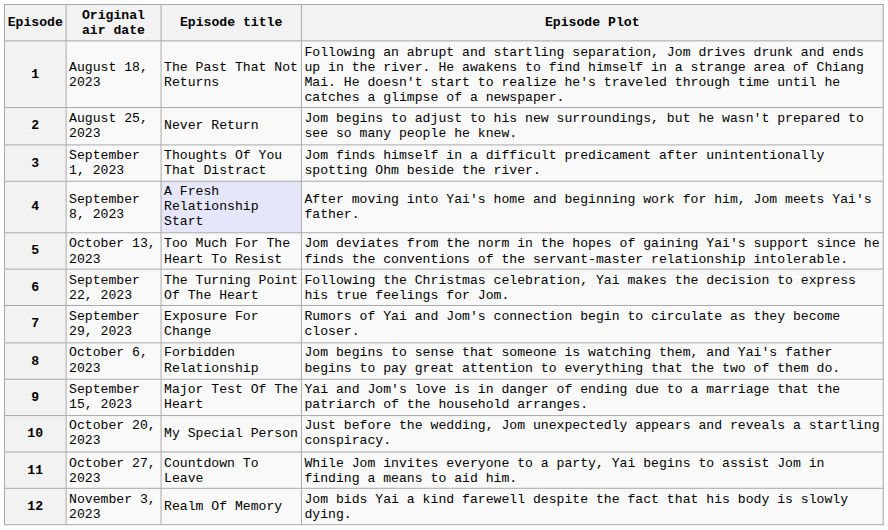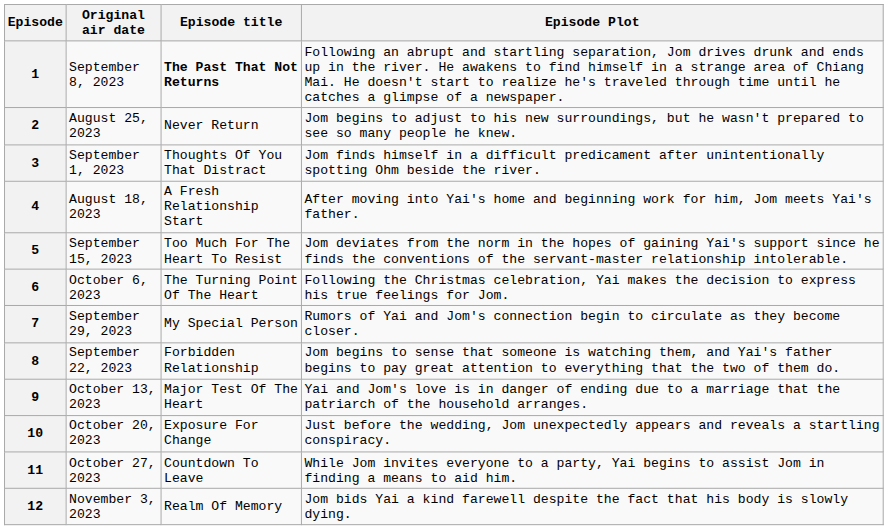1 | Original air date: August 18, 2023 -> September 8, 2023
1 | Episode title: normal -> bold
4 | Original air date: September 8, 2023 -> August 18, 2023
4 | Episode title: lavender background -> no background
5 | Original air date: October 13, 2023 -> September 15, 2023
6 | Original air date: September 22, 2023 -> October 6, 2023
7 | Episode title: Exposure For Change -> My Special Person
8 | Original air date: October 6, 2023 -> September 22, 2023
9 | Original air date: September 15, 2023 -> October 13, 2023
10 | Episode title: My Special Person -> Exposure For Change
